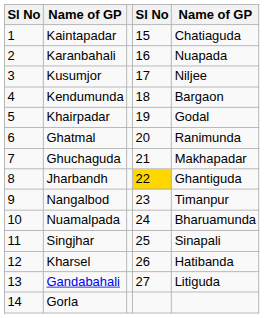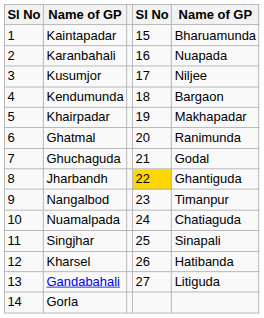Kaintapadar | column 5: Chatiaguda -> Bharuamunda
Khairpadar | column 5: Godal -> Makhapadar
Ghuchaguda | column 5: Makhapadar -> Godal
Nuamalpada | column 5: Bharuamunda -> Chatiaguda
